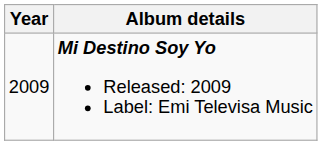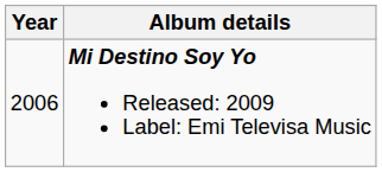Mi Destino Soy Yo Released: 2009 Label: Emi Televisa Music | Year: 2009 -> 2006
